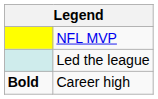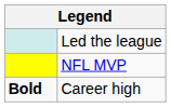rows swapped: NFL MVP <-> Led the league
